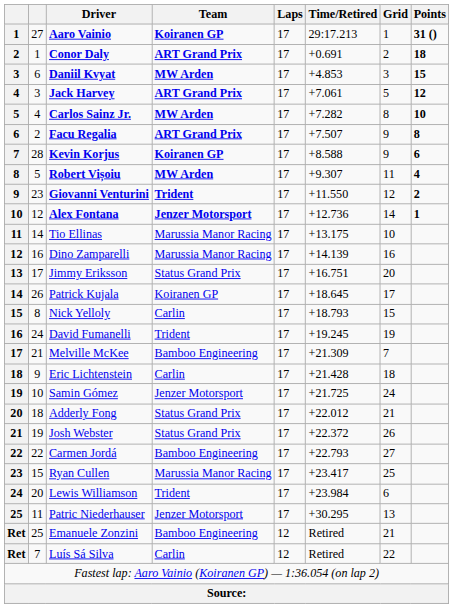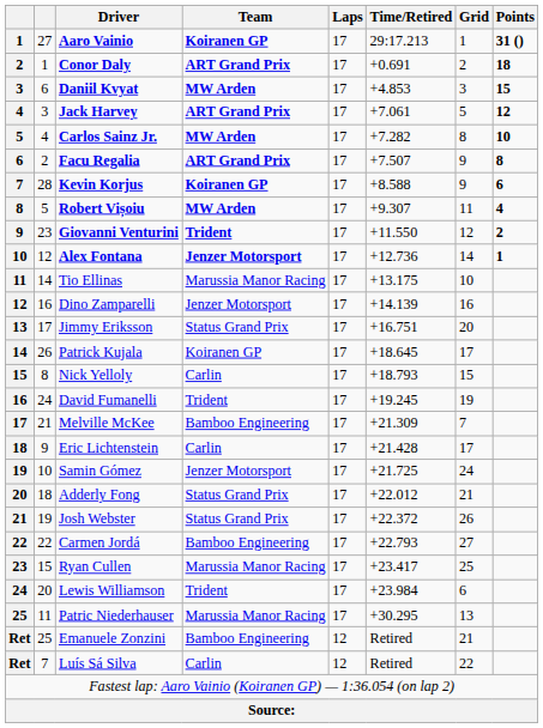Dino Zamparelli | Team: Marussia Manor Racing -> Jenzer Motorsport
Eric Lichtenstein | Grid: 18 -> 17
Patric Niederhauser | Team: Jenzer Motorsport -> Marussia Manor Racing
